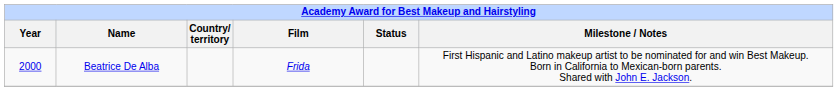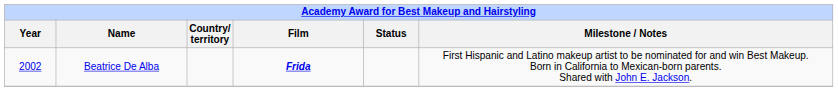Beatrice De Alba | Year: 2000 -> 2002
Beatrice De Alba | Film: normal -> bold
